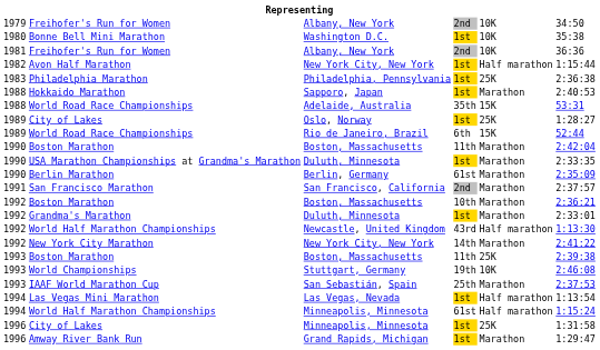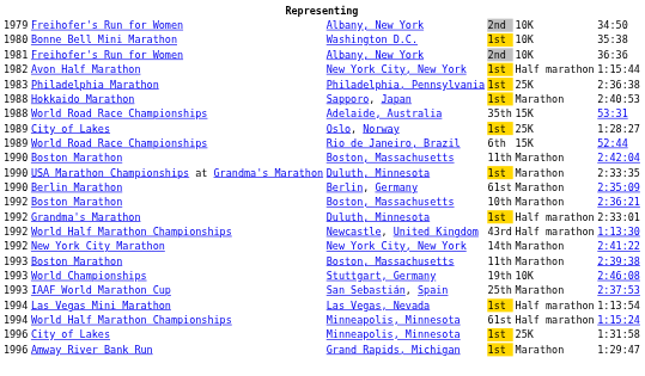- row: 1991 | San Francisco Marathon | San Francisco, California | 2nd | Marathon | 2:37:57
Grandma's Marathon | column 5: Marathon -> Half marathon
1993 / Boston Marathon | column 5: 25K -> Marathon
